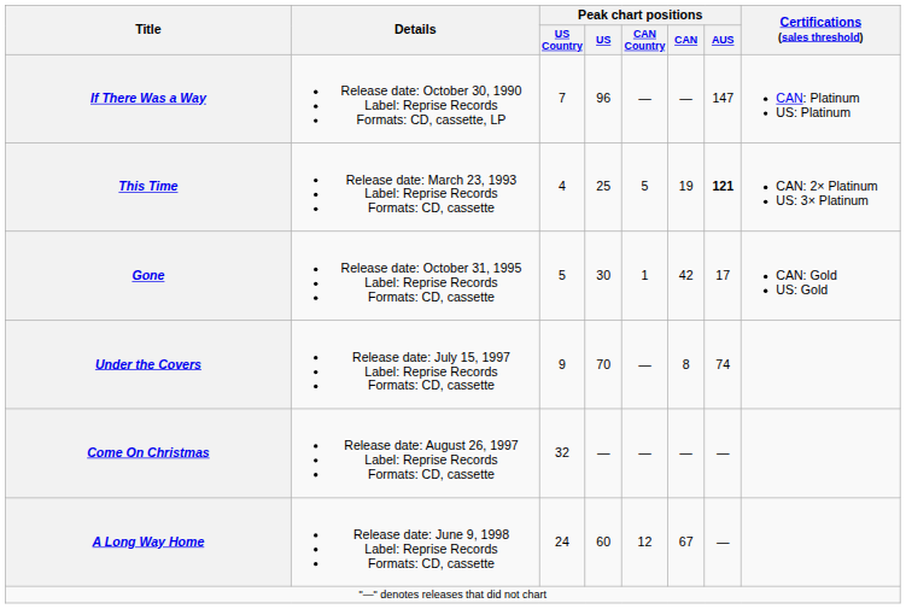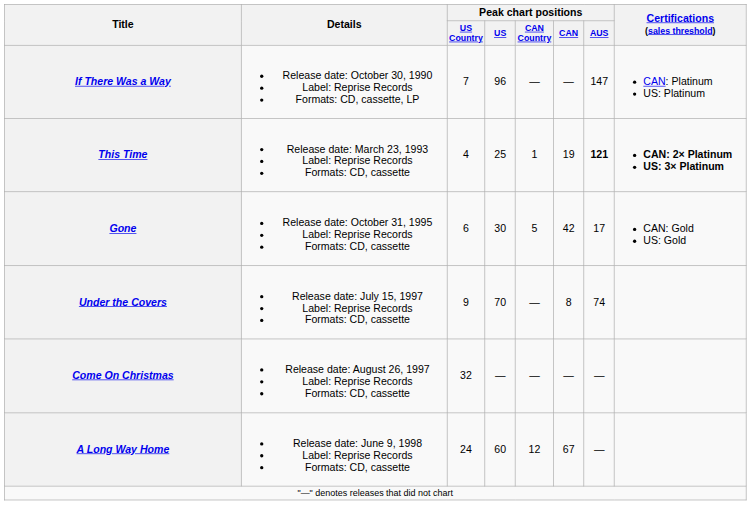This Time | Peak chart positions / CAN Country: 5 -> 1
This Time | Certifications (sales threshold): normal -> bold
Gone | Peak chart positions / US Country: 5 -> 6
Gone | Peak chart positions / CAN Country: 1 -> 5
